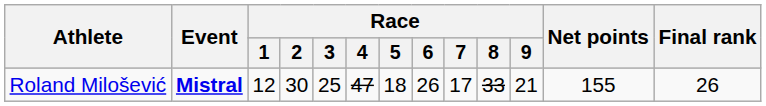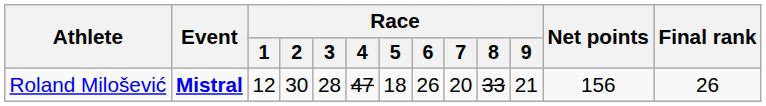Roland Milošević | Race / 3: 25 -> 28
Roland Milošević | Race / 7: 17 -> 20
Roland Milošević | Net points: 155 -> 156
